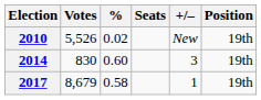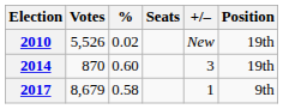2014 | Votes: 830 -> 870
2017 | Position: 19th -> 9th
